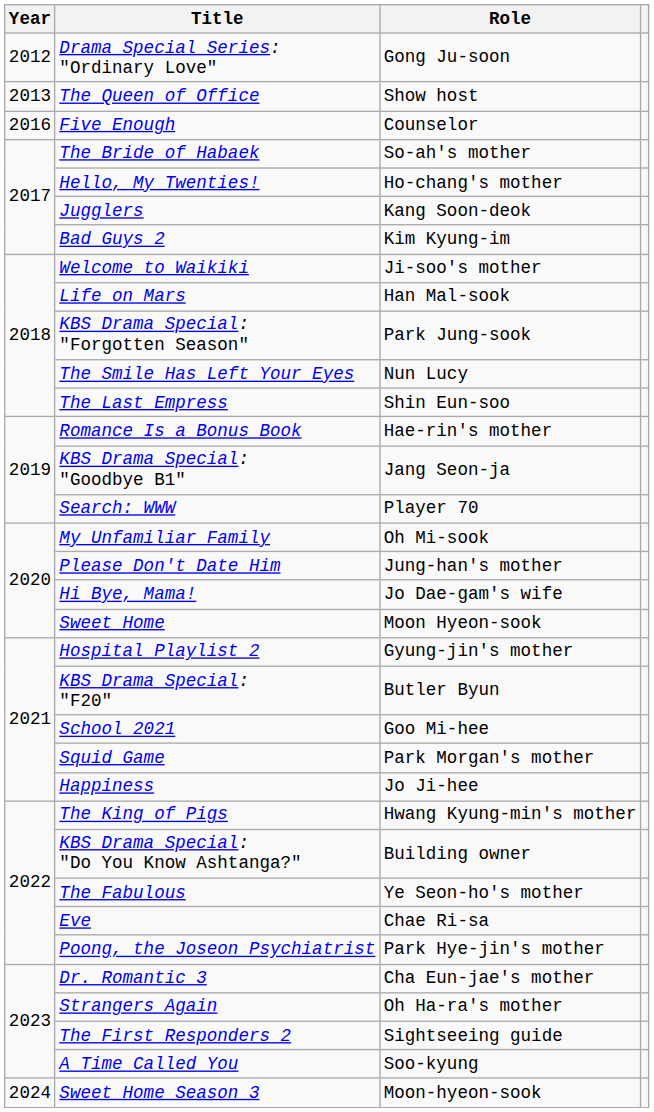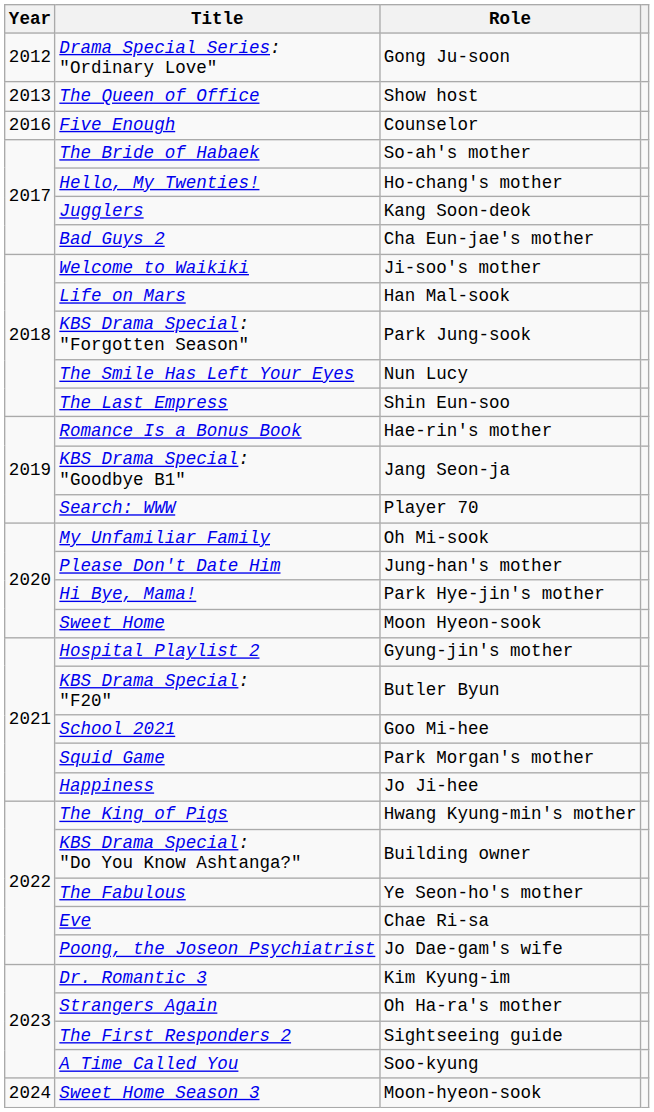Bad Guys 2 | Role: Kim Kyung-im -> Cha Eun-jae's mother
Hi Bye, Mama! | Role: Jo Dae-gam's wife -> Park Hye-jin's mother
Poong, the Joseon Psychiatrist | Role: Park Hye-jin's mother -> Jo Dae-gam's wife
Dr. Romantic 3 | Role: Cha Eun-jae's mother -> Kim Kyung-im
